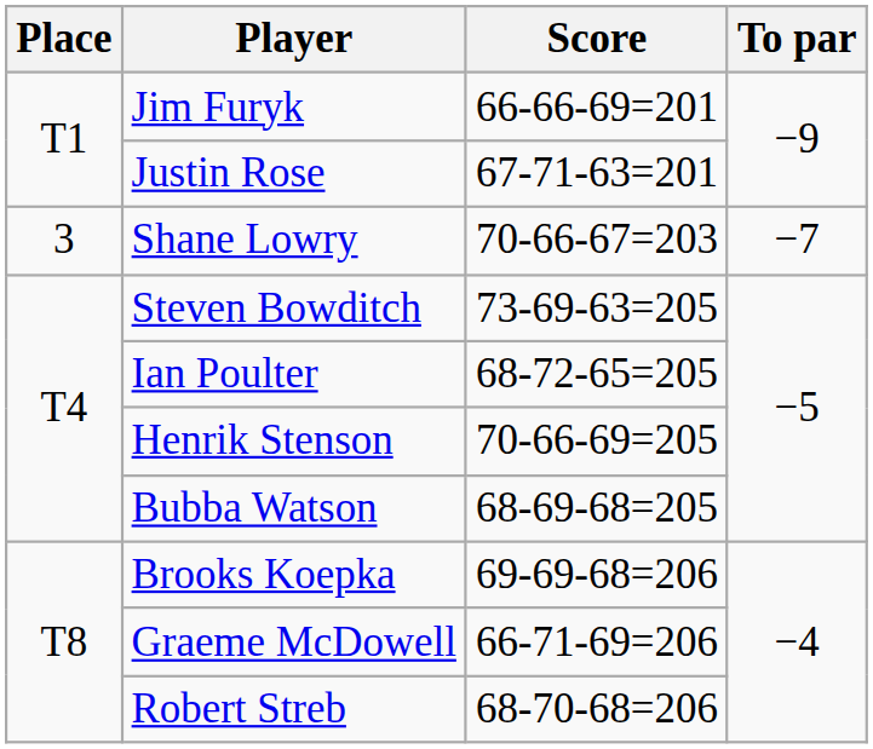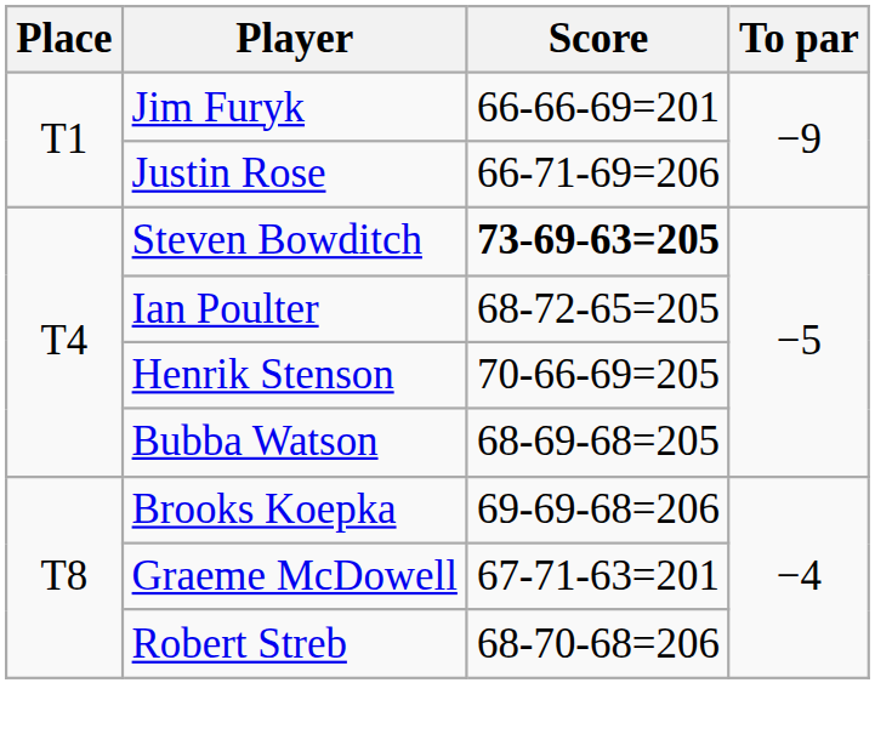Justin Rose | Score: 67-71-63=201 -> 66-71-69=206
- row: 3 | Shane Lowry | 70-66-67=203 | −7
Steven Bowditch | Score: normal -> bold
Graeme McDowell | Score: 66-71-69=206 -> 67-71-63=201
